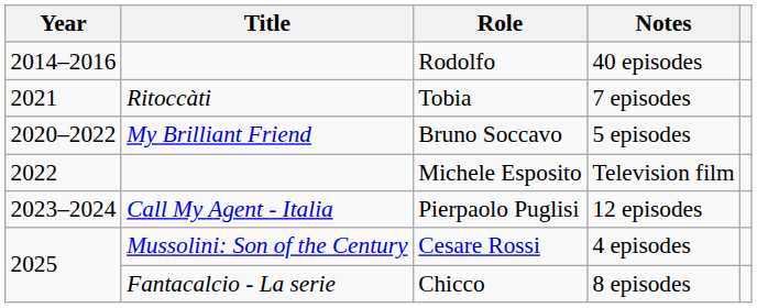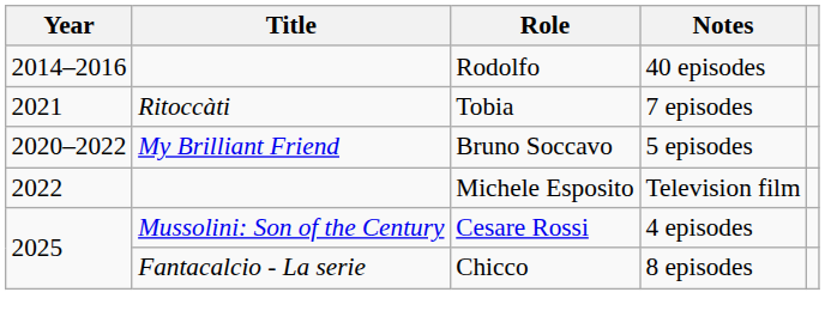- row: 2023–2024 | Call My Agent - Italia | Pierpaolo Puglisi | 12 episodes
